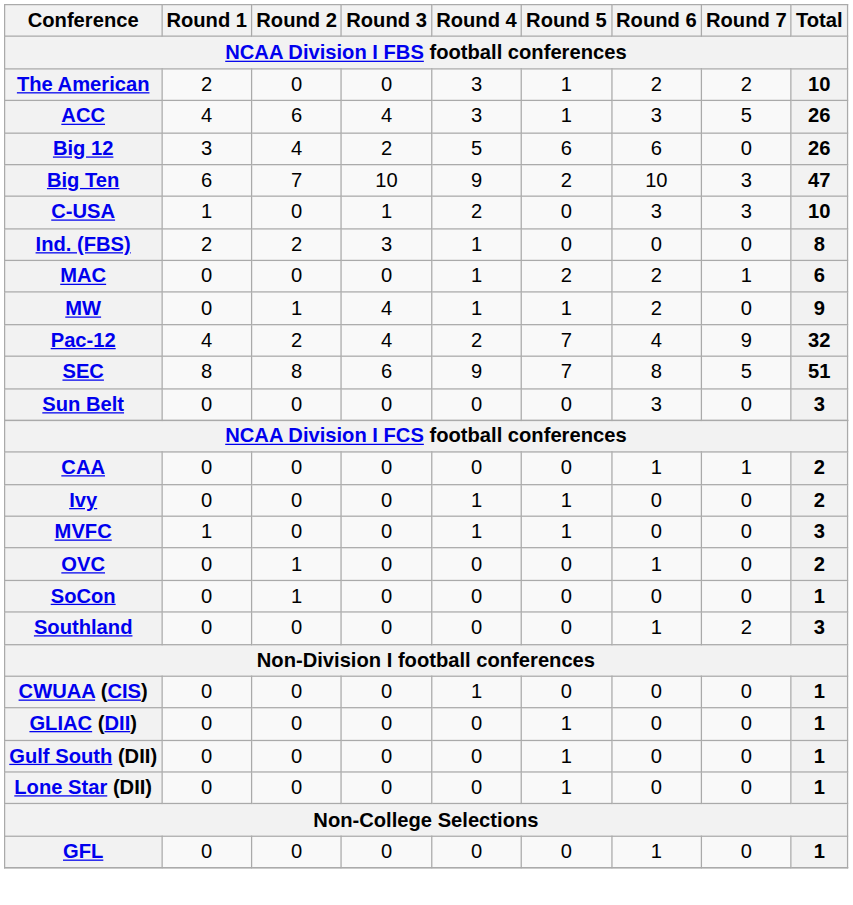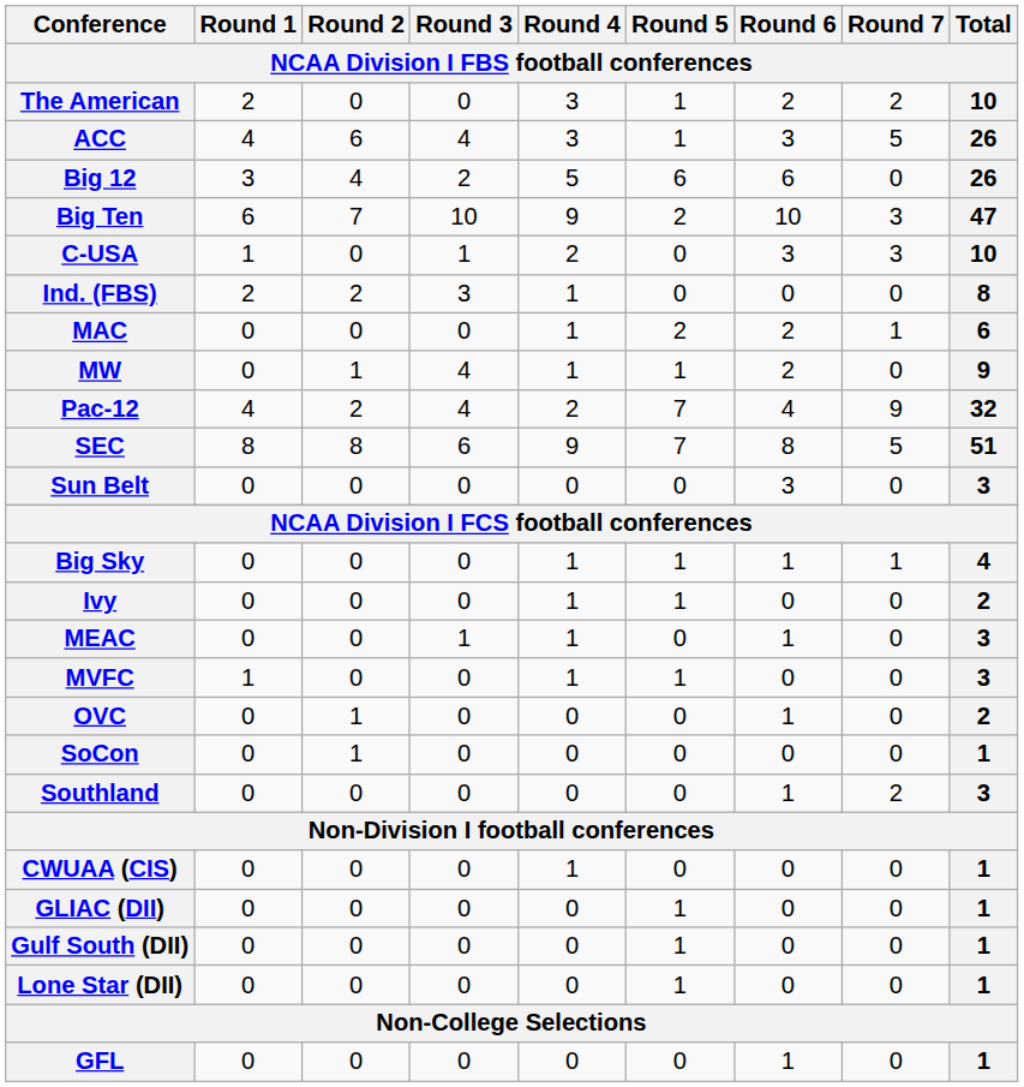+ row: Big Sky | 0 | 0 | 0 | 1 | 1 | 1 | 1 | 4
- row: CAA | 0 | 0 | 0 | 0 | 0 | 1 | 1 | 2
+ row: MEAC | 0 | 0 | 1 | 1 | 0 | 1 | 0 | 3
